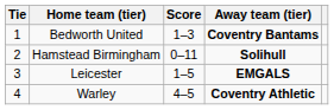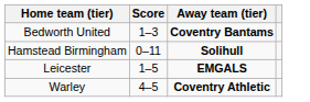- column: Tie | 1 | 2 | 3 | 4
